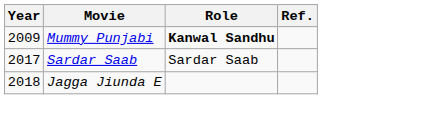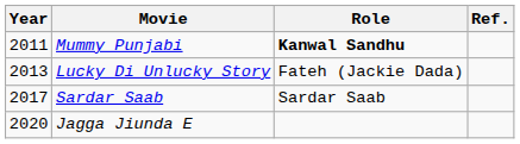Mummy Punjabi | Year: 2009 -> 2011
+ row: 2013 | Lucky Di Unlucky Story | Fateh (Jackie Dada)
Jagga Jiunda E | Year: 2018 -> 2020
